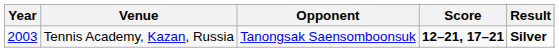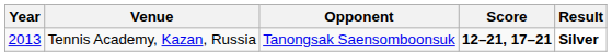Tennis Academy, Kazan, Russia | Year: 2003 -> 2013
